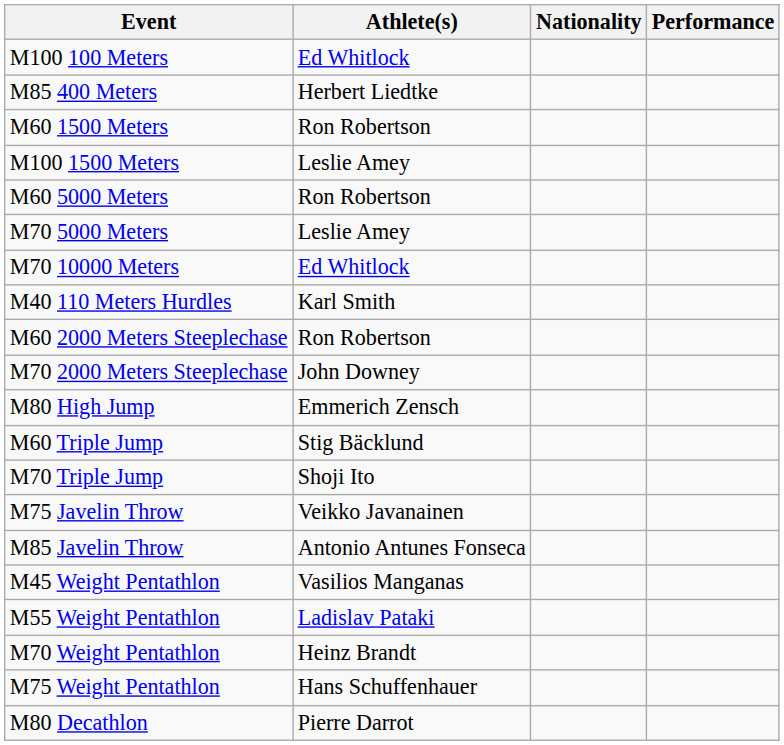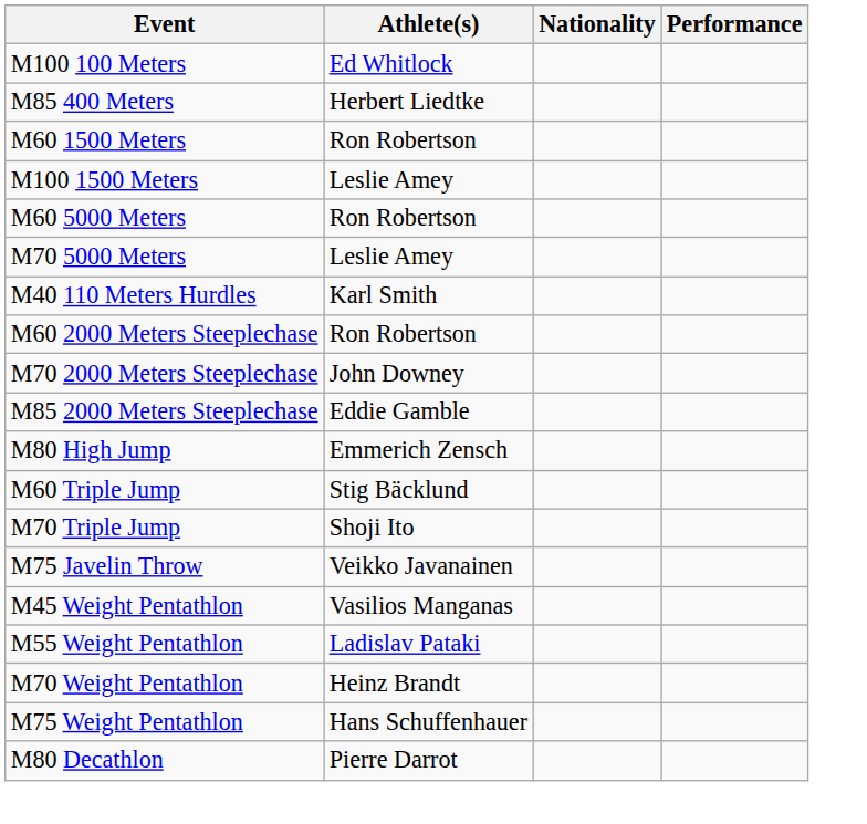- row: M70 10000 Meters | Ed Whitlock
+ row: M85 2000 Meters Steeplechase | Eddie Gamble
- row: M85 Javelin Throw | Antonio Antunes Fonseca
